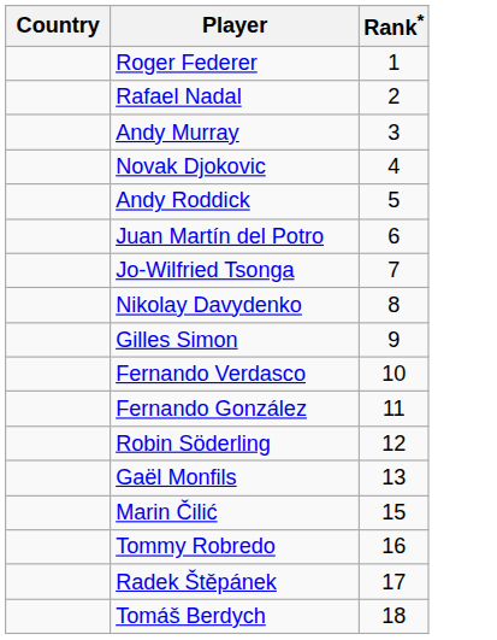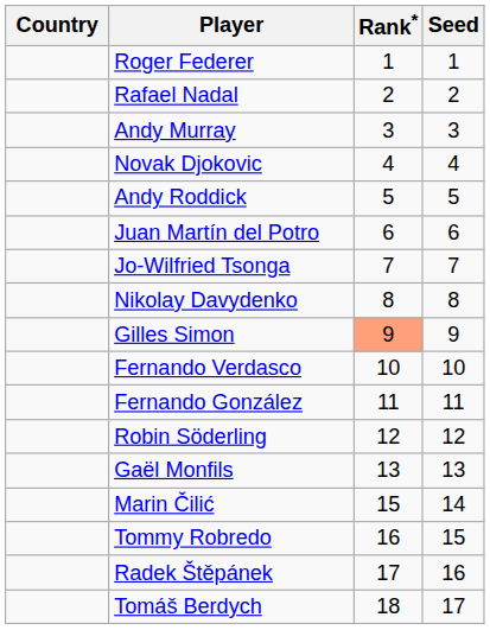+ column: Seed | 1 | 2 | 3 | 4 | 5 | 6 | 7 | 8 | 9 | 10 | 11 | 12 | 13 | 14 | 15 | 16 | 17
Gilles Simon | Rank*: no background -> lightsalmon background
